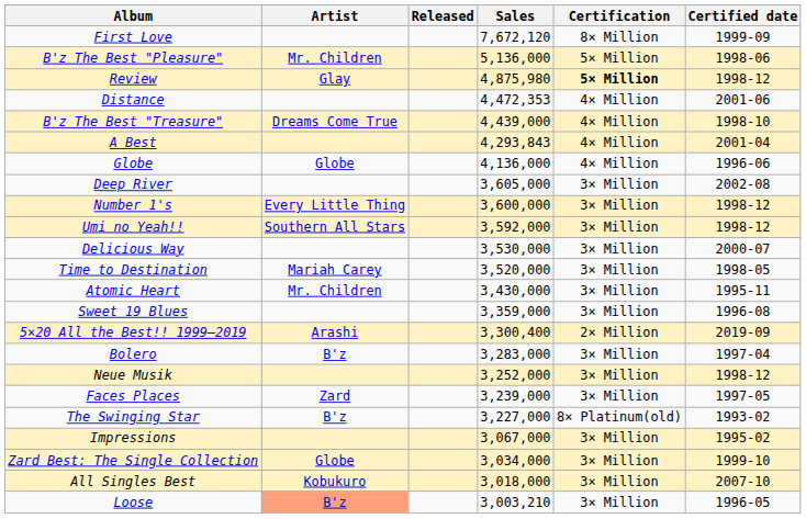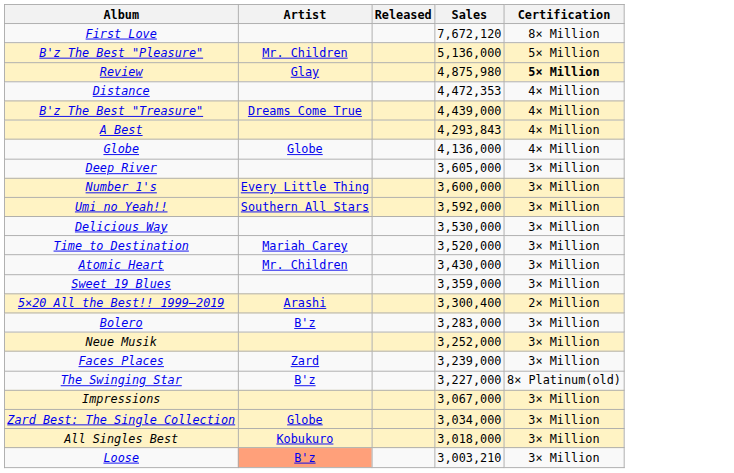- column: Certified date | 1999-09 | 1998-06 | 1998-12 | 2001-06 | 1998-10 | 2001-04 | 1996-06 | 2002-08 | 1998-12 | 1998-12 | 2000-07 | 1998-05 | 1995-11 | 1996-08 | 2019-09 | 1997-04 | 1998-12 | 1997-05 | 1993-02 | 1995-02 | 1999-10 | 2007-10 | 1996-05
